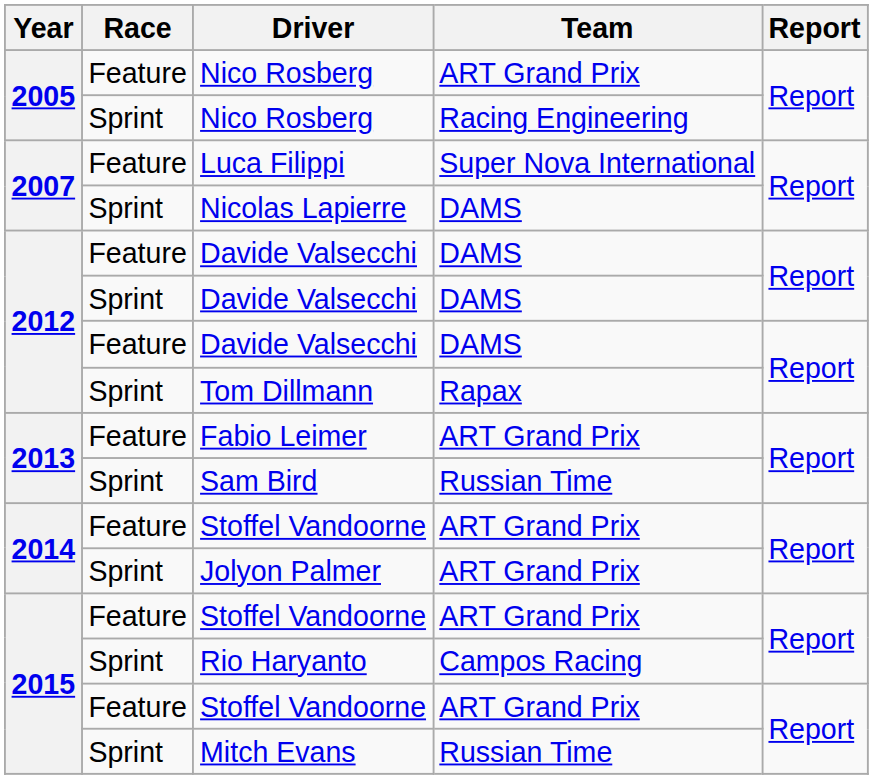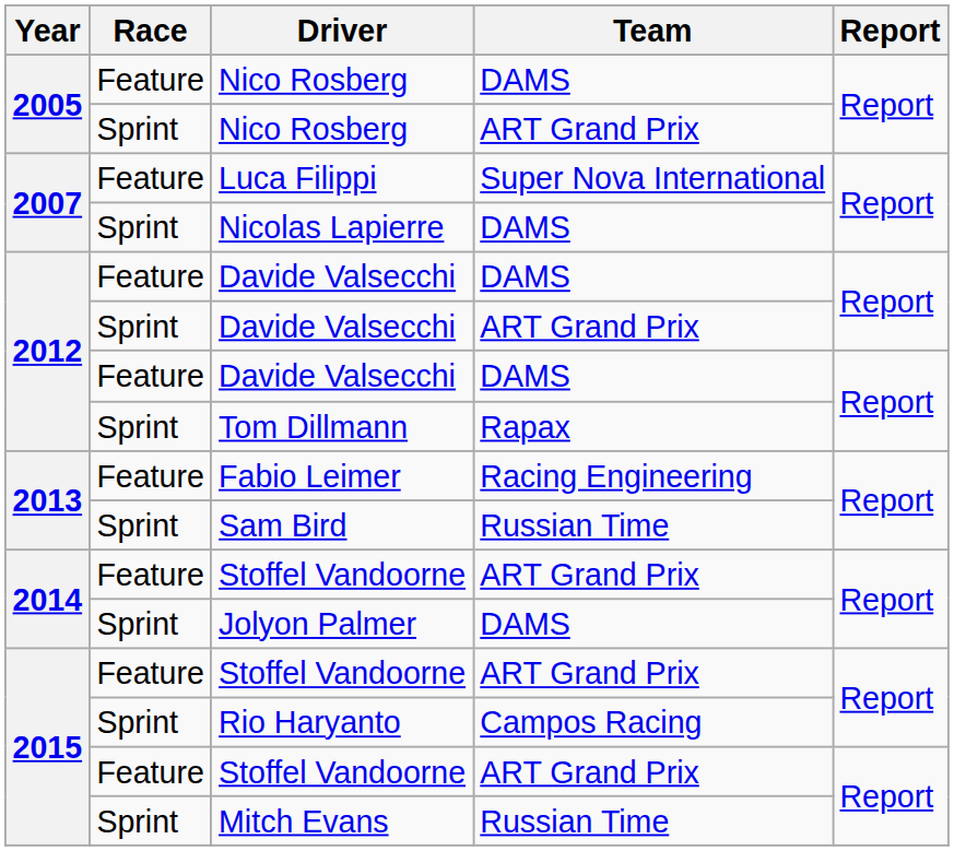Feature / Nico Rosberg | Team: ART Grand Prix -> DAMS
Sprint / Nico Rosberg | Team: Racing Engineering -> ART Grand Prix
Sprint / Davide Valsecchi | Team: DAMS -> ART Grand Prix
Fabio Leimer | Team: ART Grand Prix -> Racing Engineering
Jolyon Palmer | Team: ART Grand Prix -> DAMS
